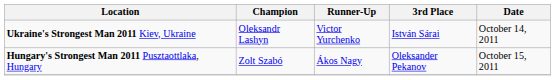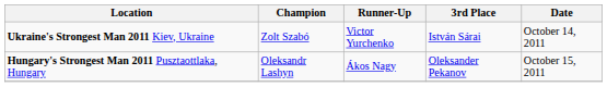Ukraine's Strongest Man 2011 Kiev, Ukraine | Champion: Oleksandr Lashyn -> Zolt Szabó
Hungary's Strongest Man 2011 Pusztaottlaka, Hungary | Champion: Zolt Szabó -> Oleksandr Lashyn
